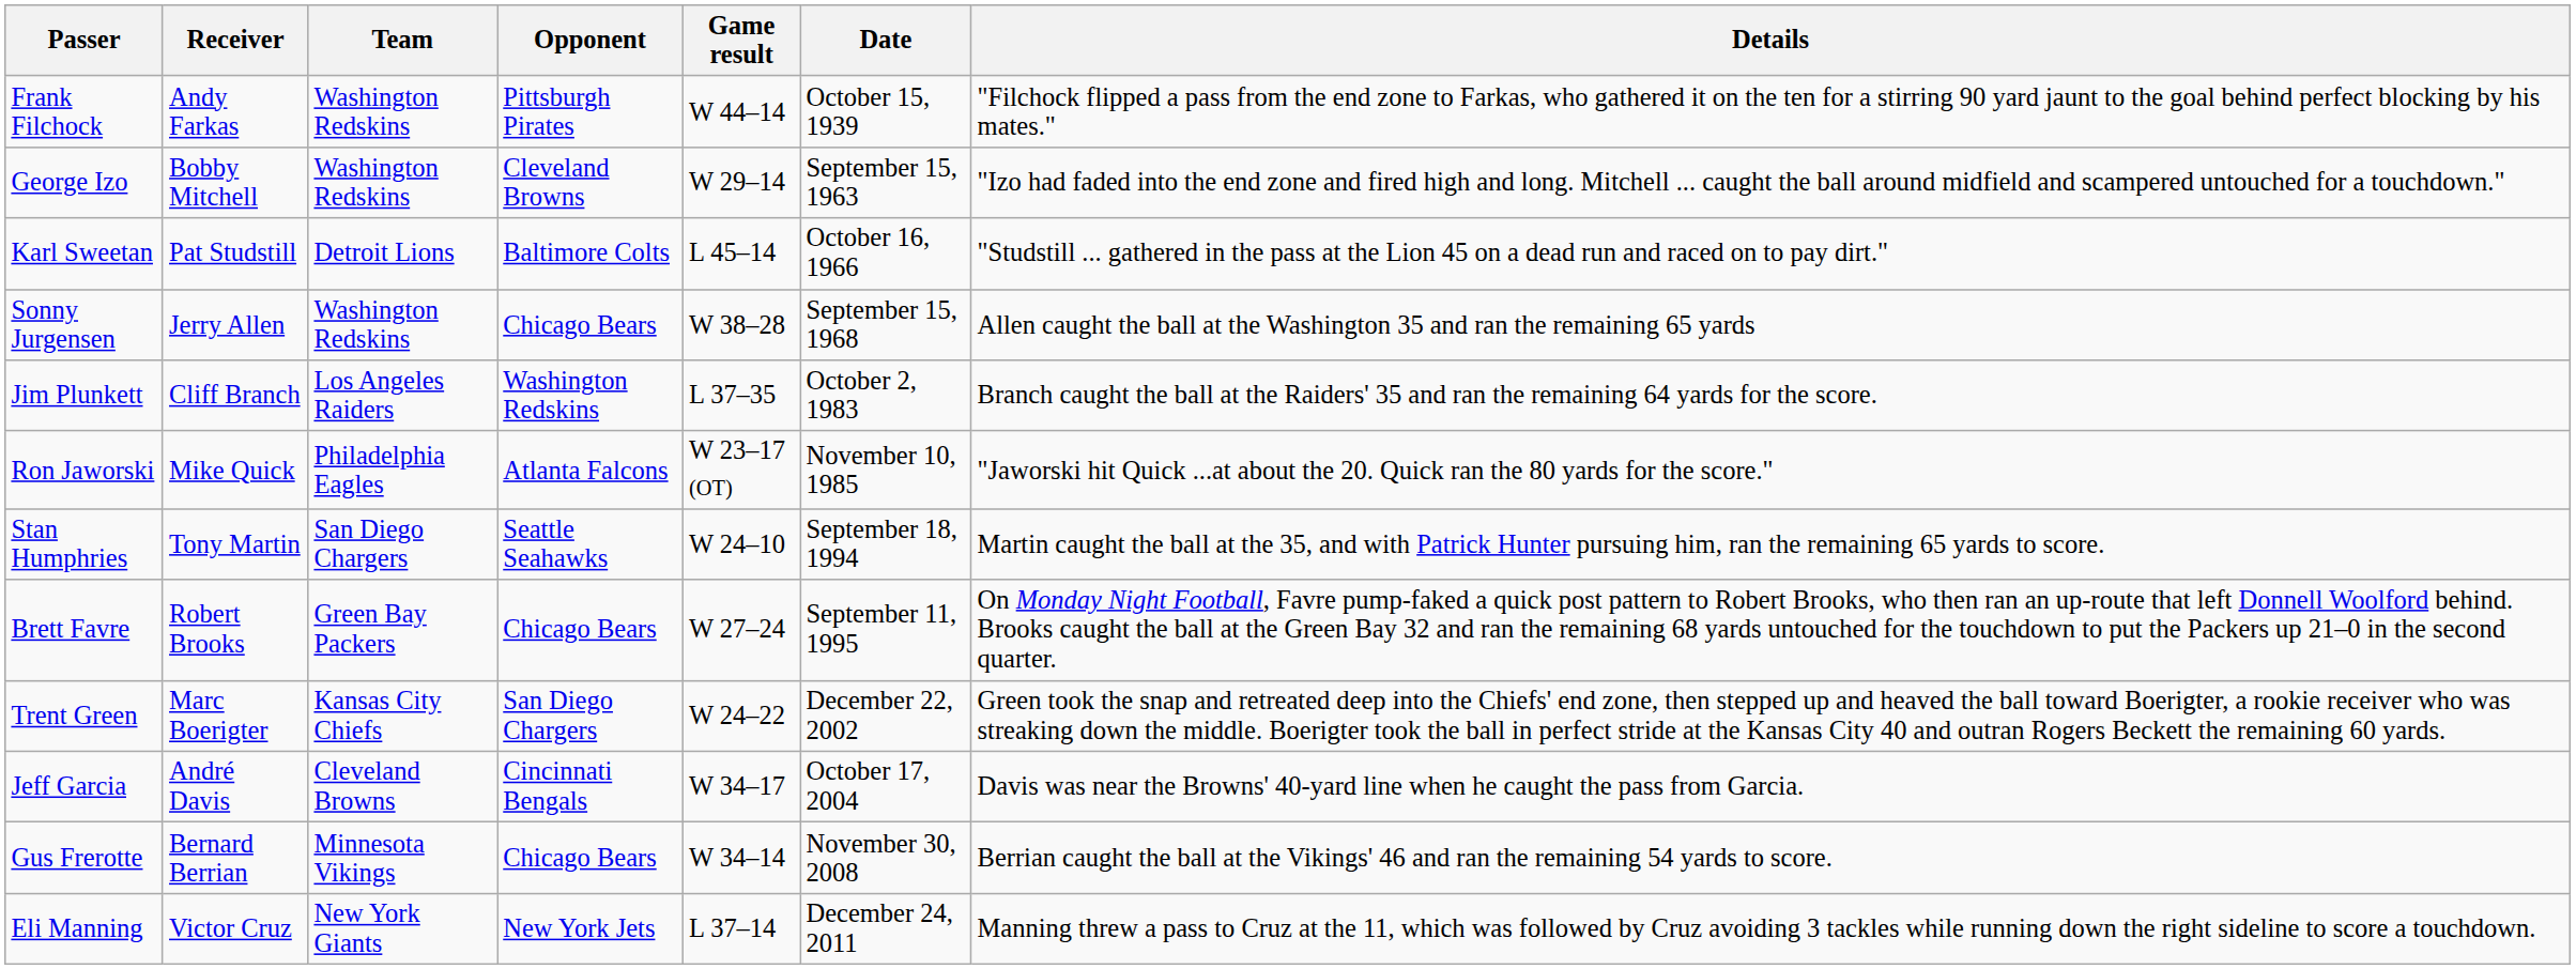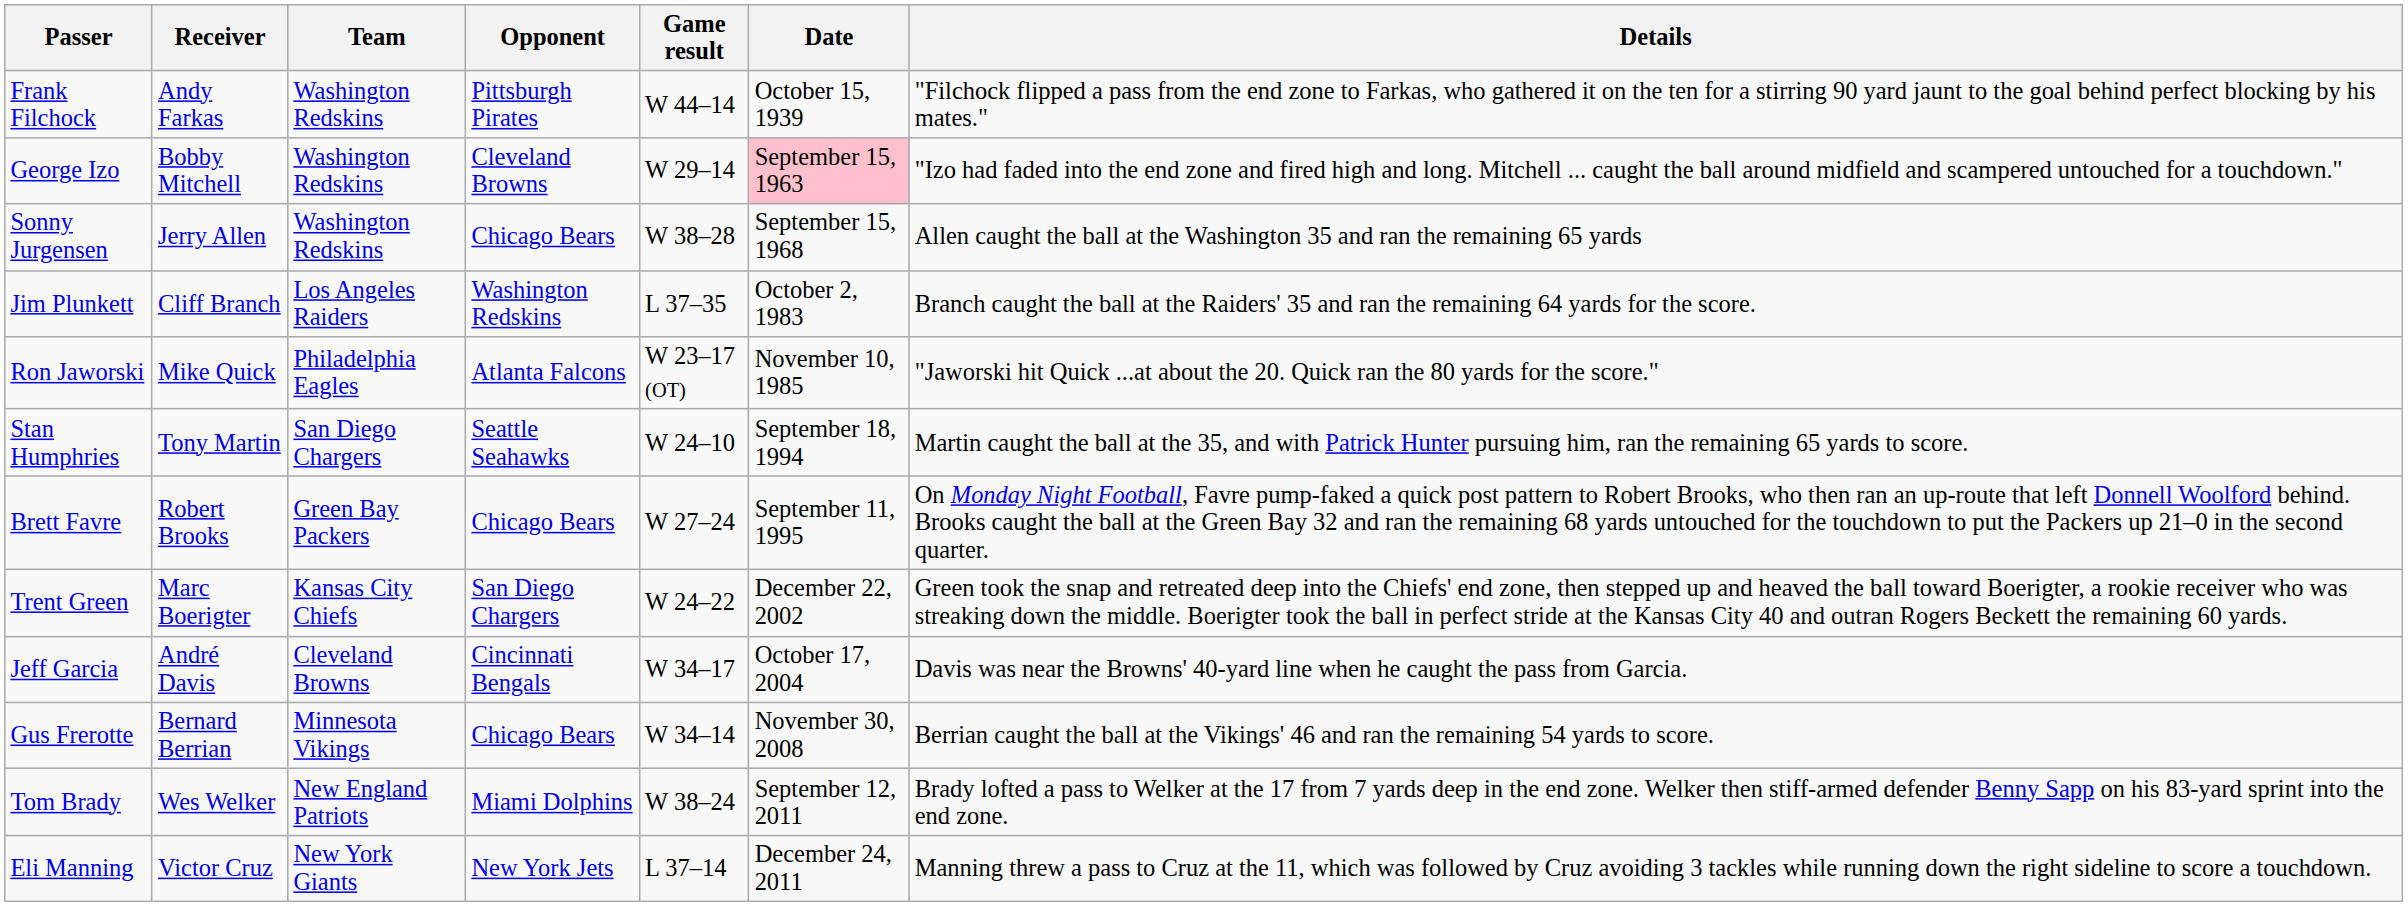George Izo | Date: no background -> pink background
- row: Karl Sweetan | Pat Studstill | Detroit Lions | Baltimore Colts | L 45–14 | October 16, 1966 | "Studstill ... gathered in the pass at the Lion 45 on a dead run and raced on to pay dirt."
+ row: Tom Brady | Wes Welker | New England Patriots | Miami Dolphins | W 38–24 | September 12, 2011 | Brady lofted a pass to Welker at the 17 from 7 yards deep in the end zone. Welker then stiff-armed defender Benny Sapp on his 83-yard sprint into the end zone.
